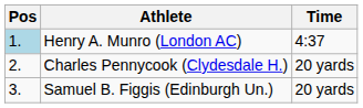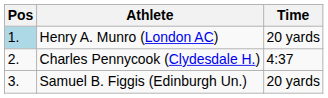Henry A. Munro (London AC) | Time: 4:37 -> 20 yards
Charles Pennycook (Clydesdale H.) | Time: 20 yards -> 4:37
